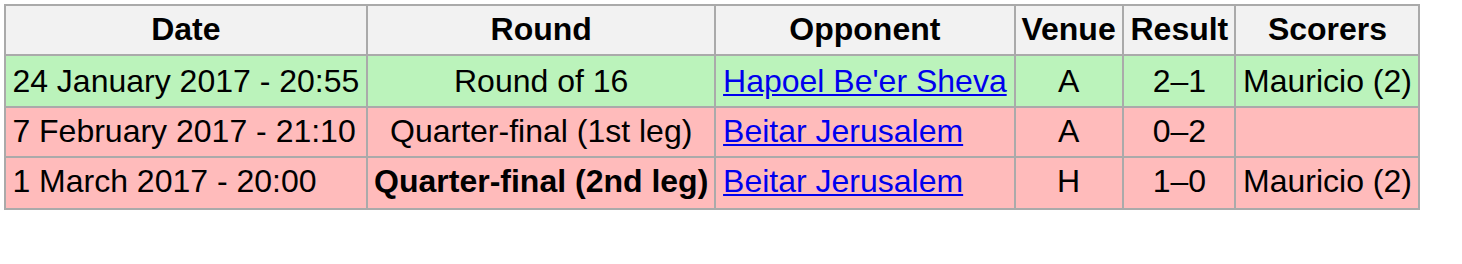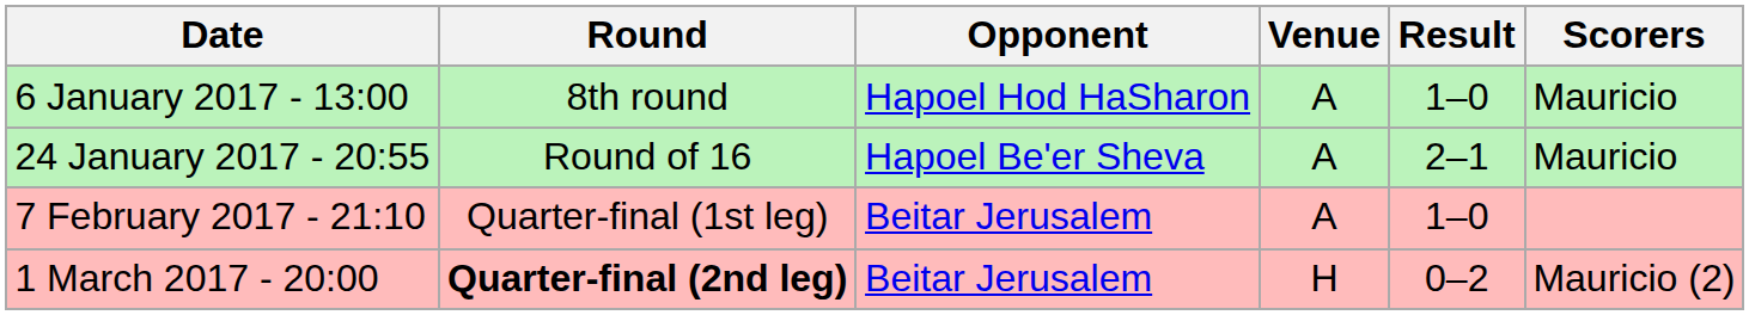+ row: 6 January 2017 - 13:00 | 8th round | Hapoel Hod HaSharon | A | 1–0 | Mauricio
24 January 2017 - 20:55 | Scorers: Mauricio (2) -> Mauricio
7 February 2017 - 21:10 | Result: 0–2 -> 1–0
1 March 2017 - 20:00 | Result: 1–0 -> 0–2
